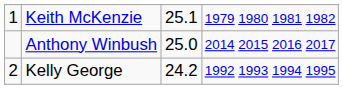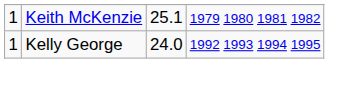- row: Anthony Winbush | 25.0 | 2014 2015 2016 2017
Kelly George | column 1: 2 -> 1
Kelly George | column 3: 24.2 -> 24.0
